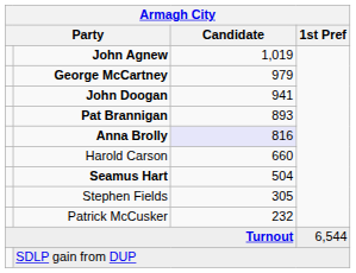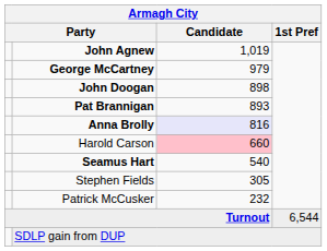John Doogan | Candidate: 941 -> 898
Harold Carson | Candidate: no background -> pink background
Seamus Hart | Candidate: 504 -> 540
